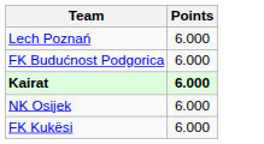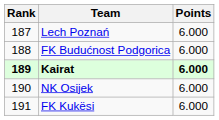+ column: Rank | 187 | 188 | 189 | 190 | 191
